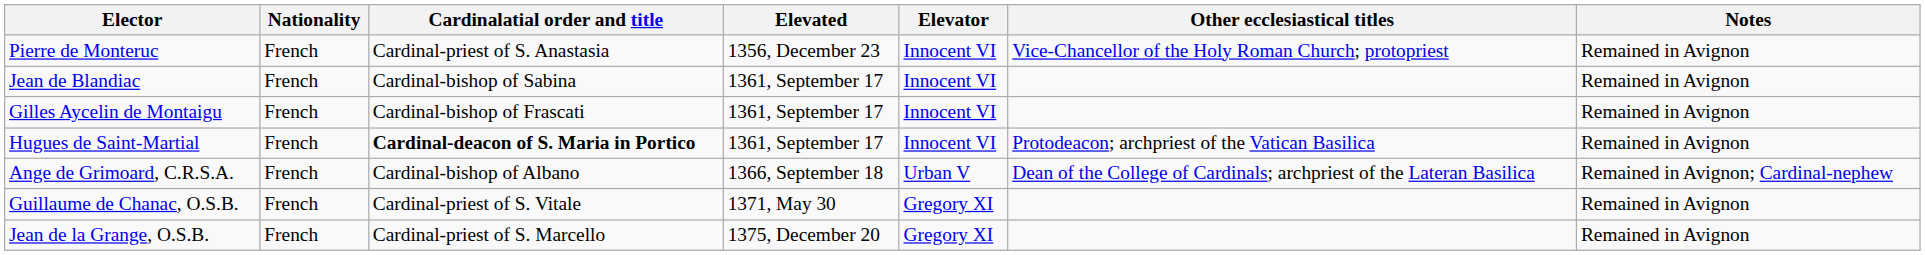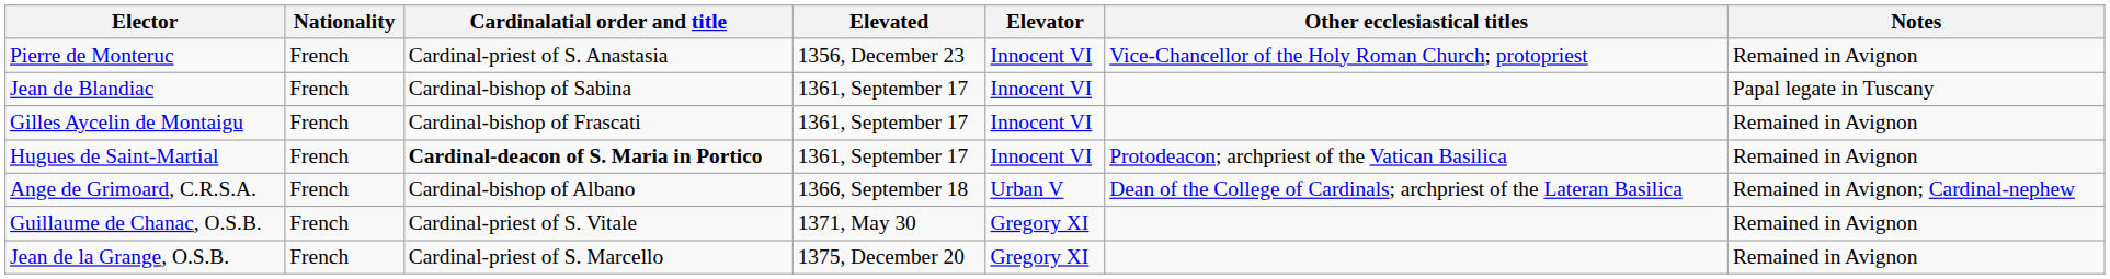Jean de Blandiac | Notes: Remained in Avignon -> Papal legate in Tuscany
